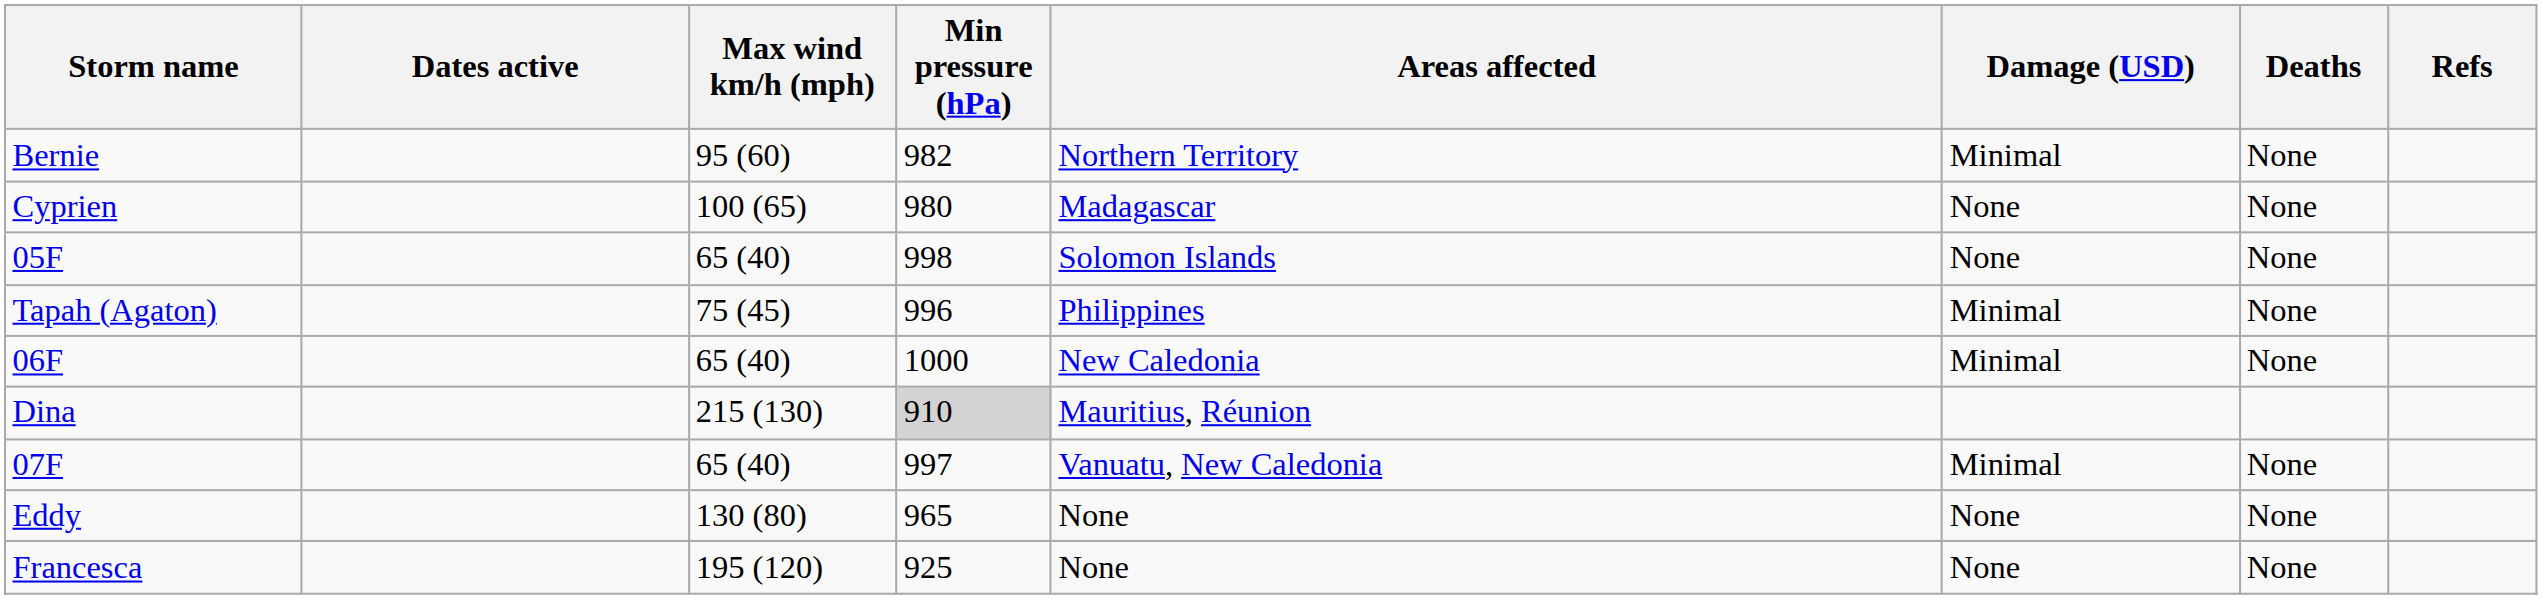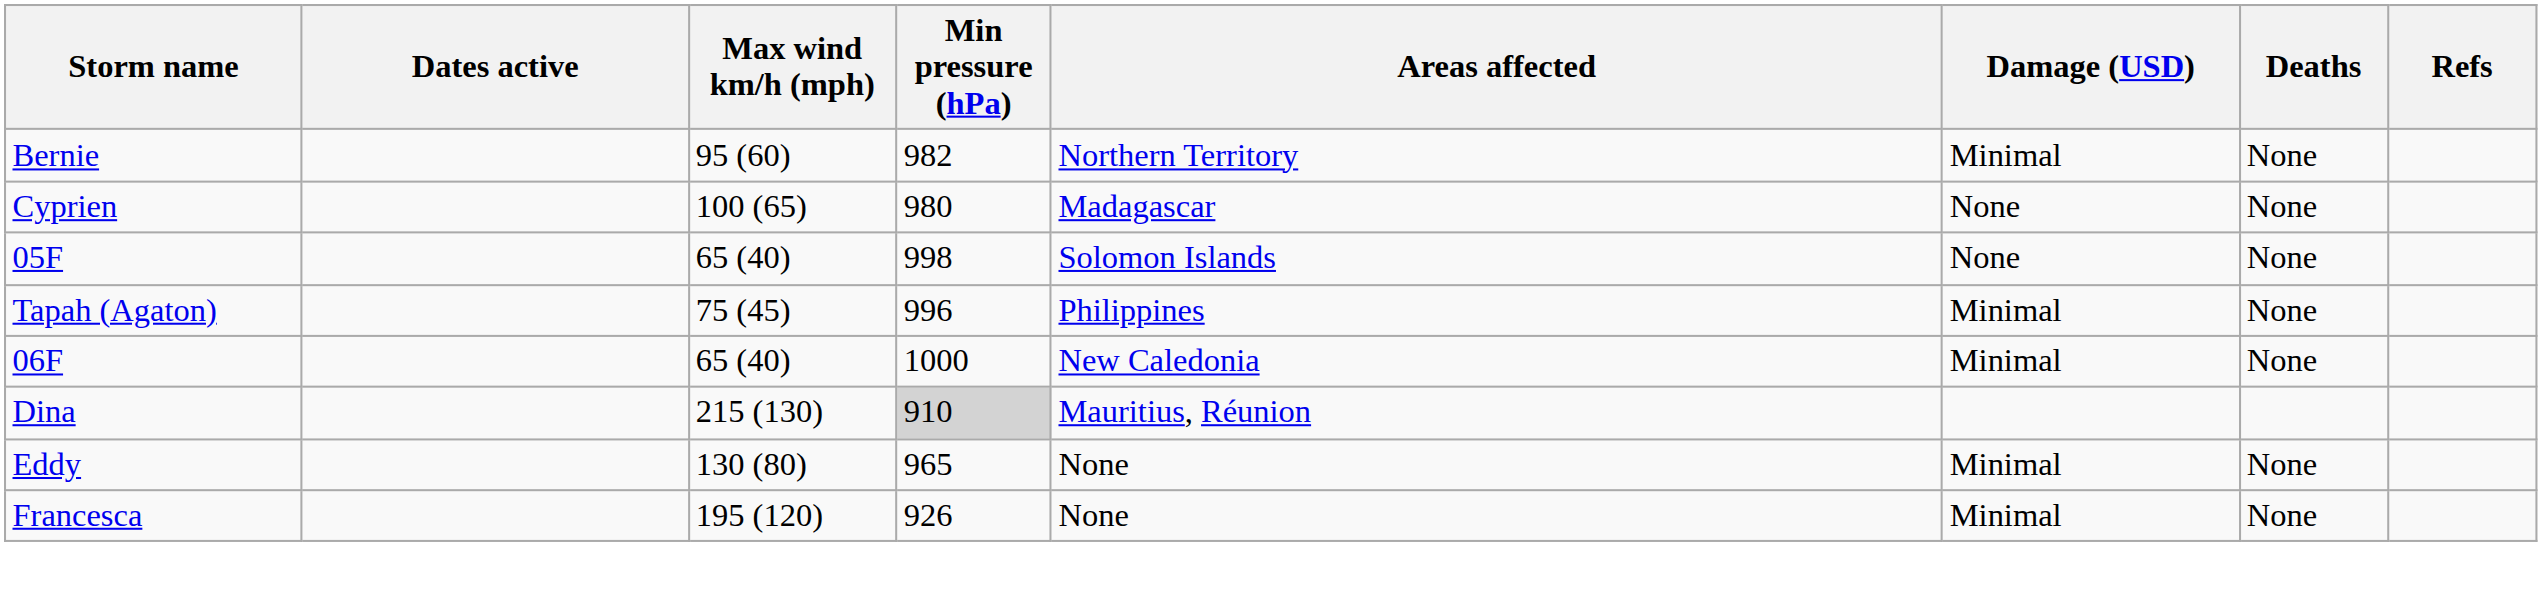- row: 07F | 65 (40) | 997 | Vanuatu, New Caledonia | Minimal | None
Eddy | Damage (USD): None -> Minimal
Francesca | Min pressure (hPa): 925 -> 926
Francesca | Damage (USD): None -> Minimal
